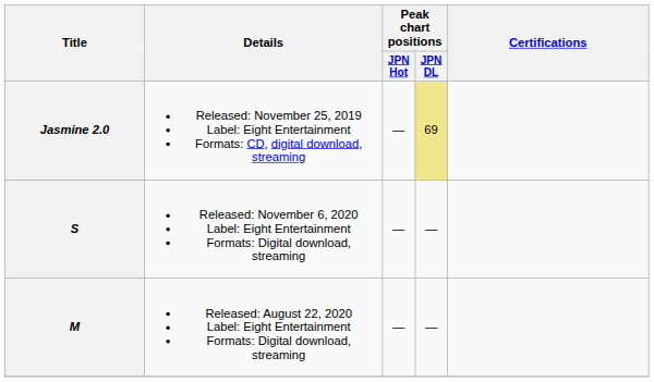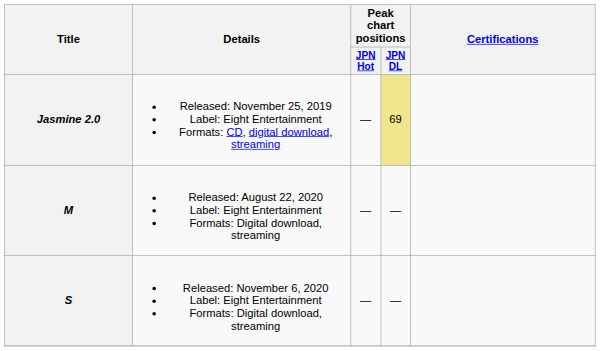rows swapped: M <-> S
